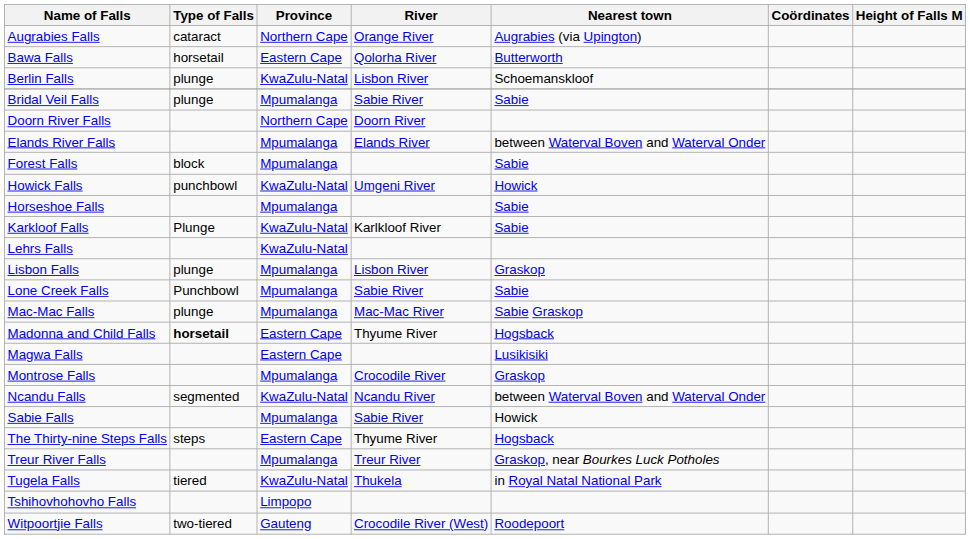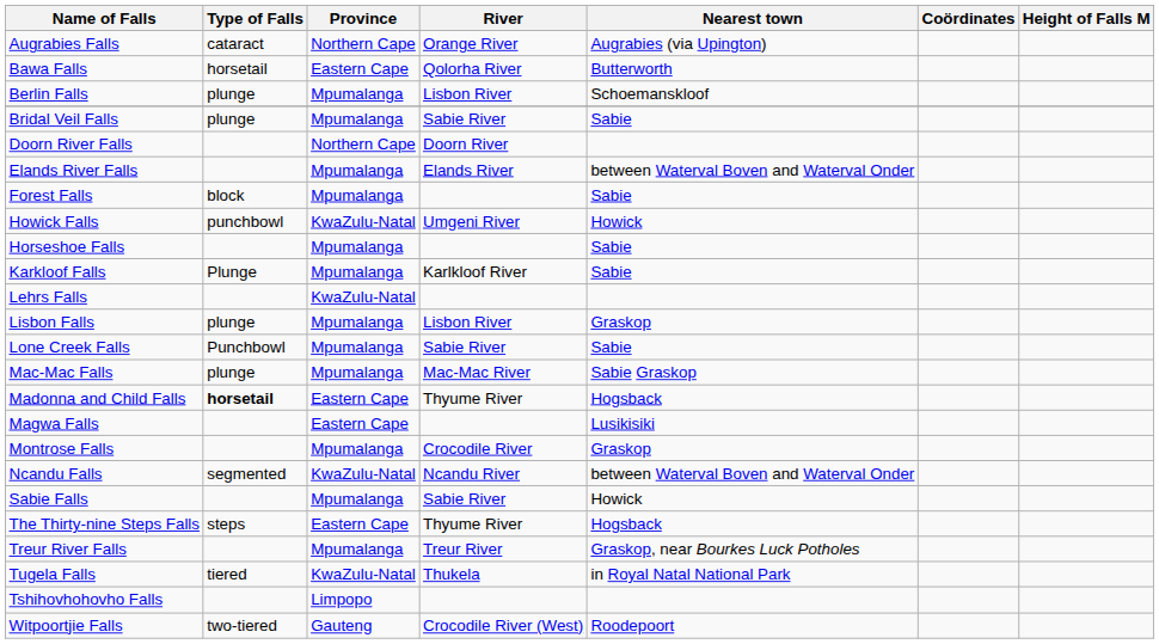Berlin Falls | Province: KwaZulu-Natal -> Mpumalanga
Karkloof Falls | Province: KwaZulu-Natal -> Mpumalanga
